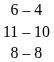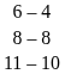rows swapped: 8 – 8 <-> 11 – 10
